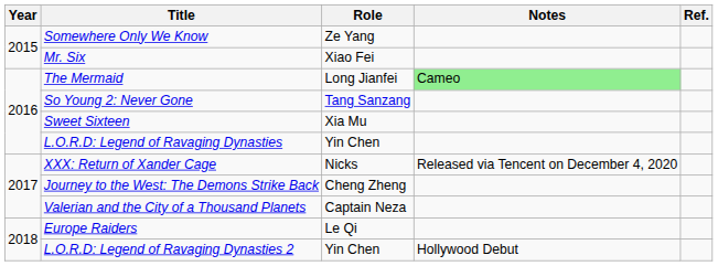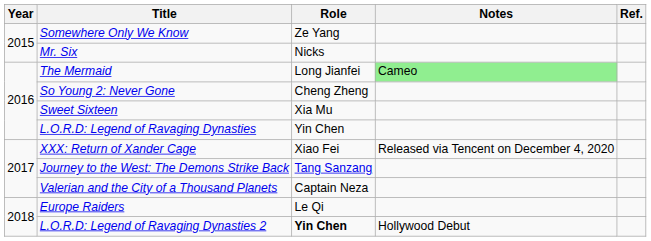Mr. Six | Role: Xiao Fei -> Nicks
So Young 2: Never Gone | Role: Tang Sanzang -> Cheng Zheng
XXX: Return of Xander Cage | Role: Nicks -> Xiao Fei
Journey to the West: The Demons Strike Back | Role: Cheng Zheng -> Tang Sanzang
L.O.R.D: Legend of Ravaging Dynasties 2 | Role: normal -> bold
